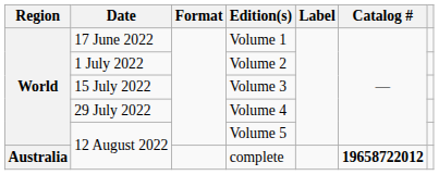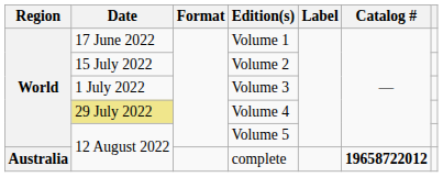Volume 2 | Date: 1 July 2022 -> 15 July 2022
Volume 3 | Date: 15 July 2022 -> 1 July 2022
Volume 4 | Date: no background -> khaki background
